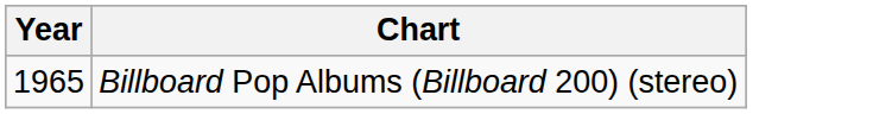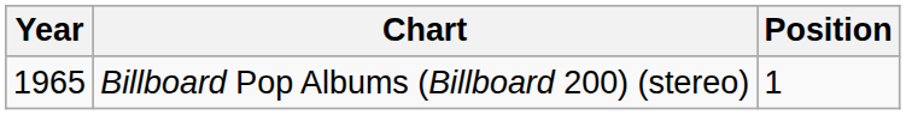+ column: Position | 1
